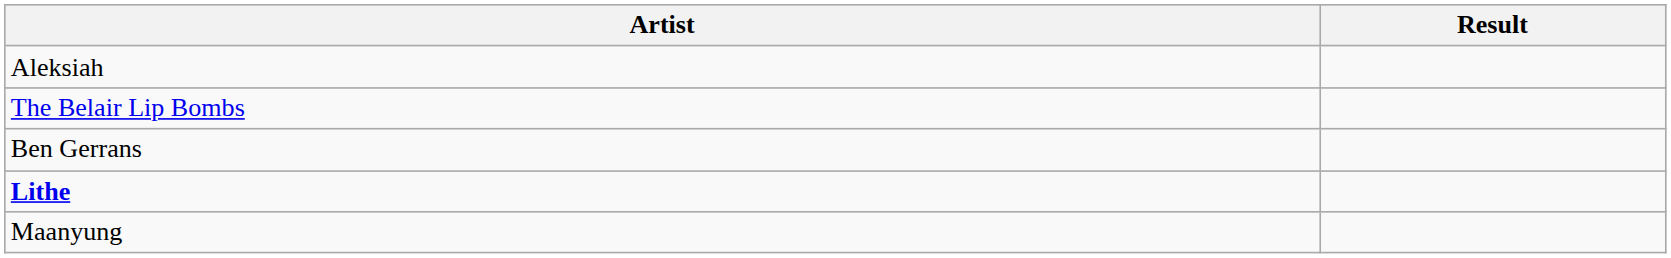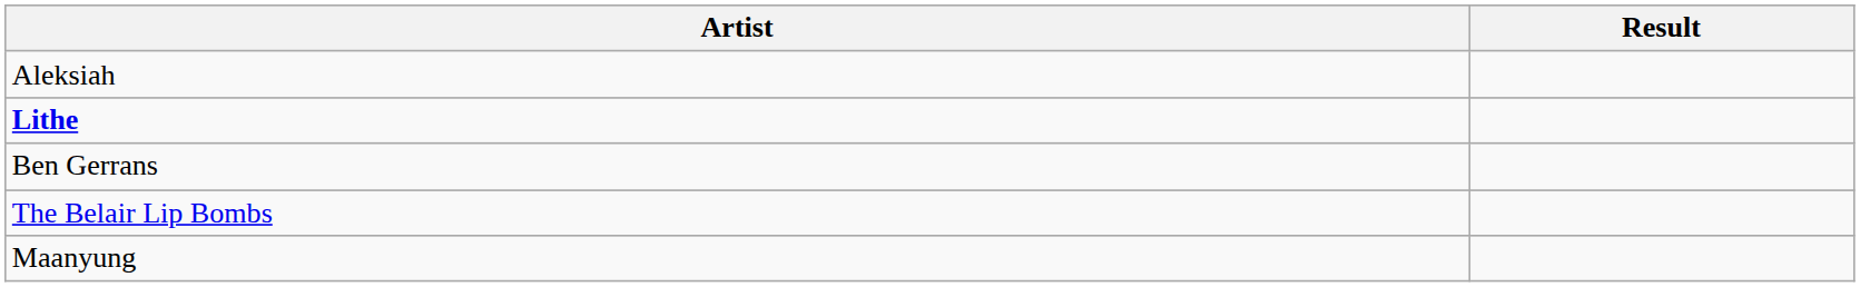rows swapped: The Belair Lip Bombs <-> Lithe
